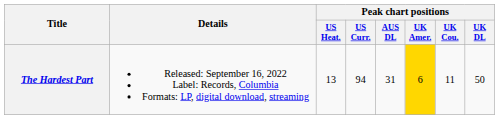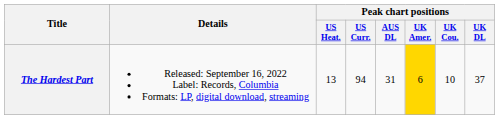The Hardest Part | Peak chart positions / UK Cou.: 11 -> 10
The Hardest Part | Peak chart positions / UK DL: 50 -> 37
